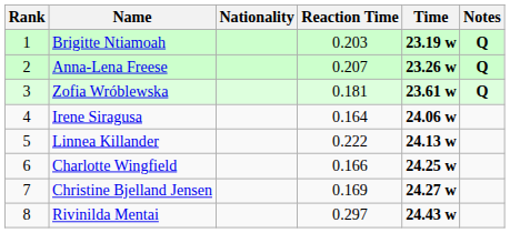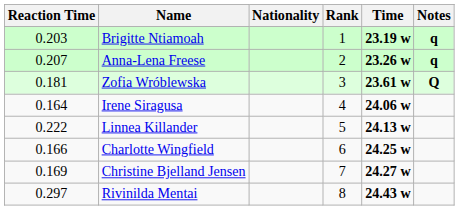columns swapped: Rank <-> Reaction Time
Brigitte Ntiamoah | Notes: Q -> q
Anna-Lena Freese | Notes: Q -> q
